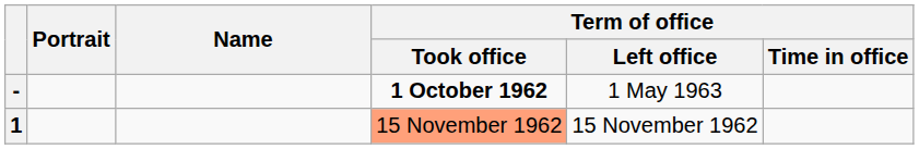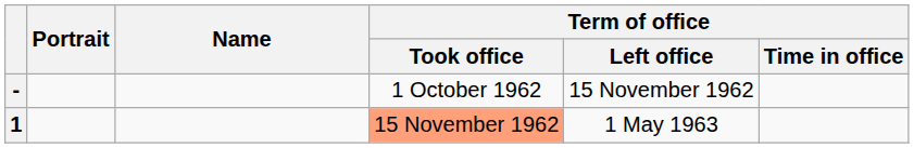- | Term of office / Took office: bold -> normal
- | Term of office / Left office: 1 May 1963 -> 15 November 1962
1 | Term of office / Left office: 15 November 1962 -> 1 May 1963
